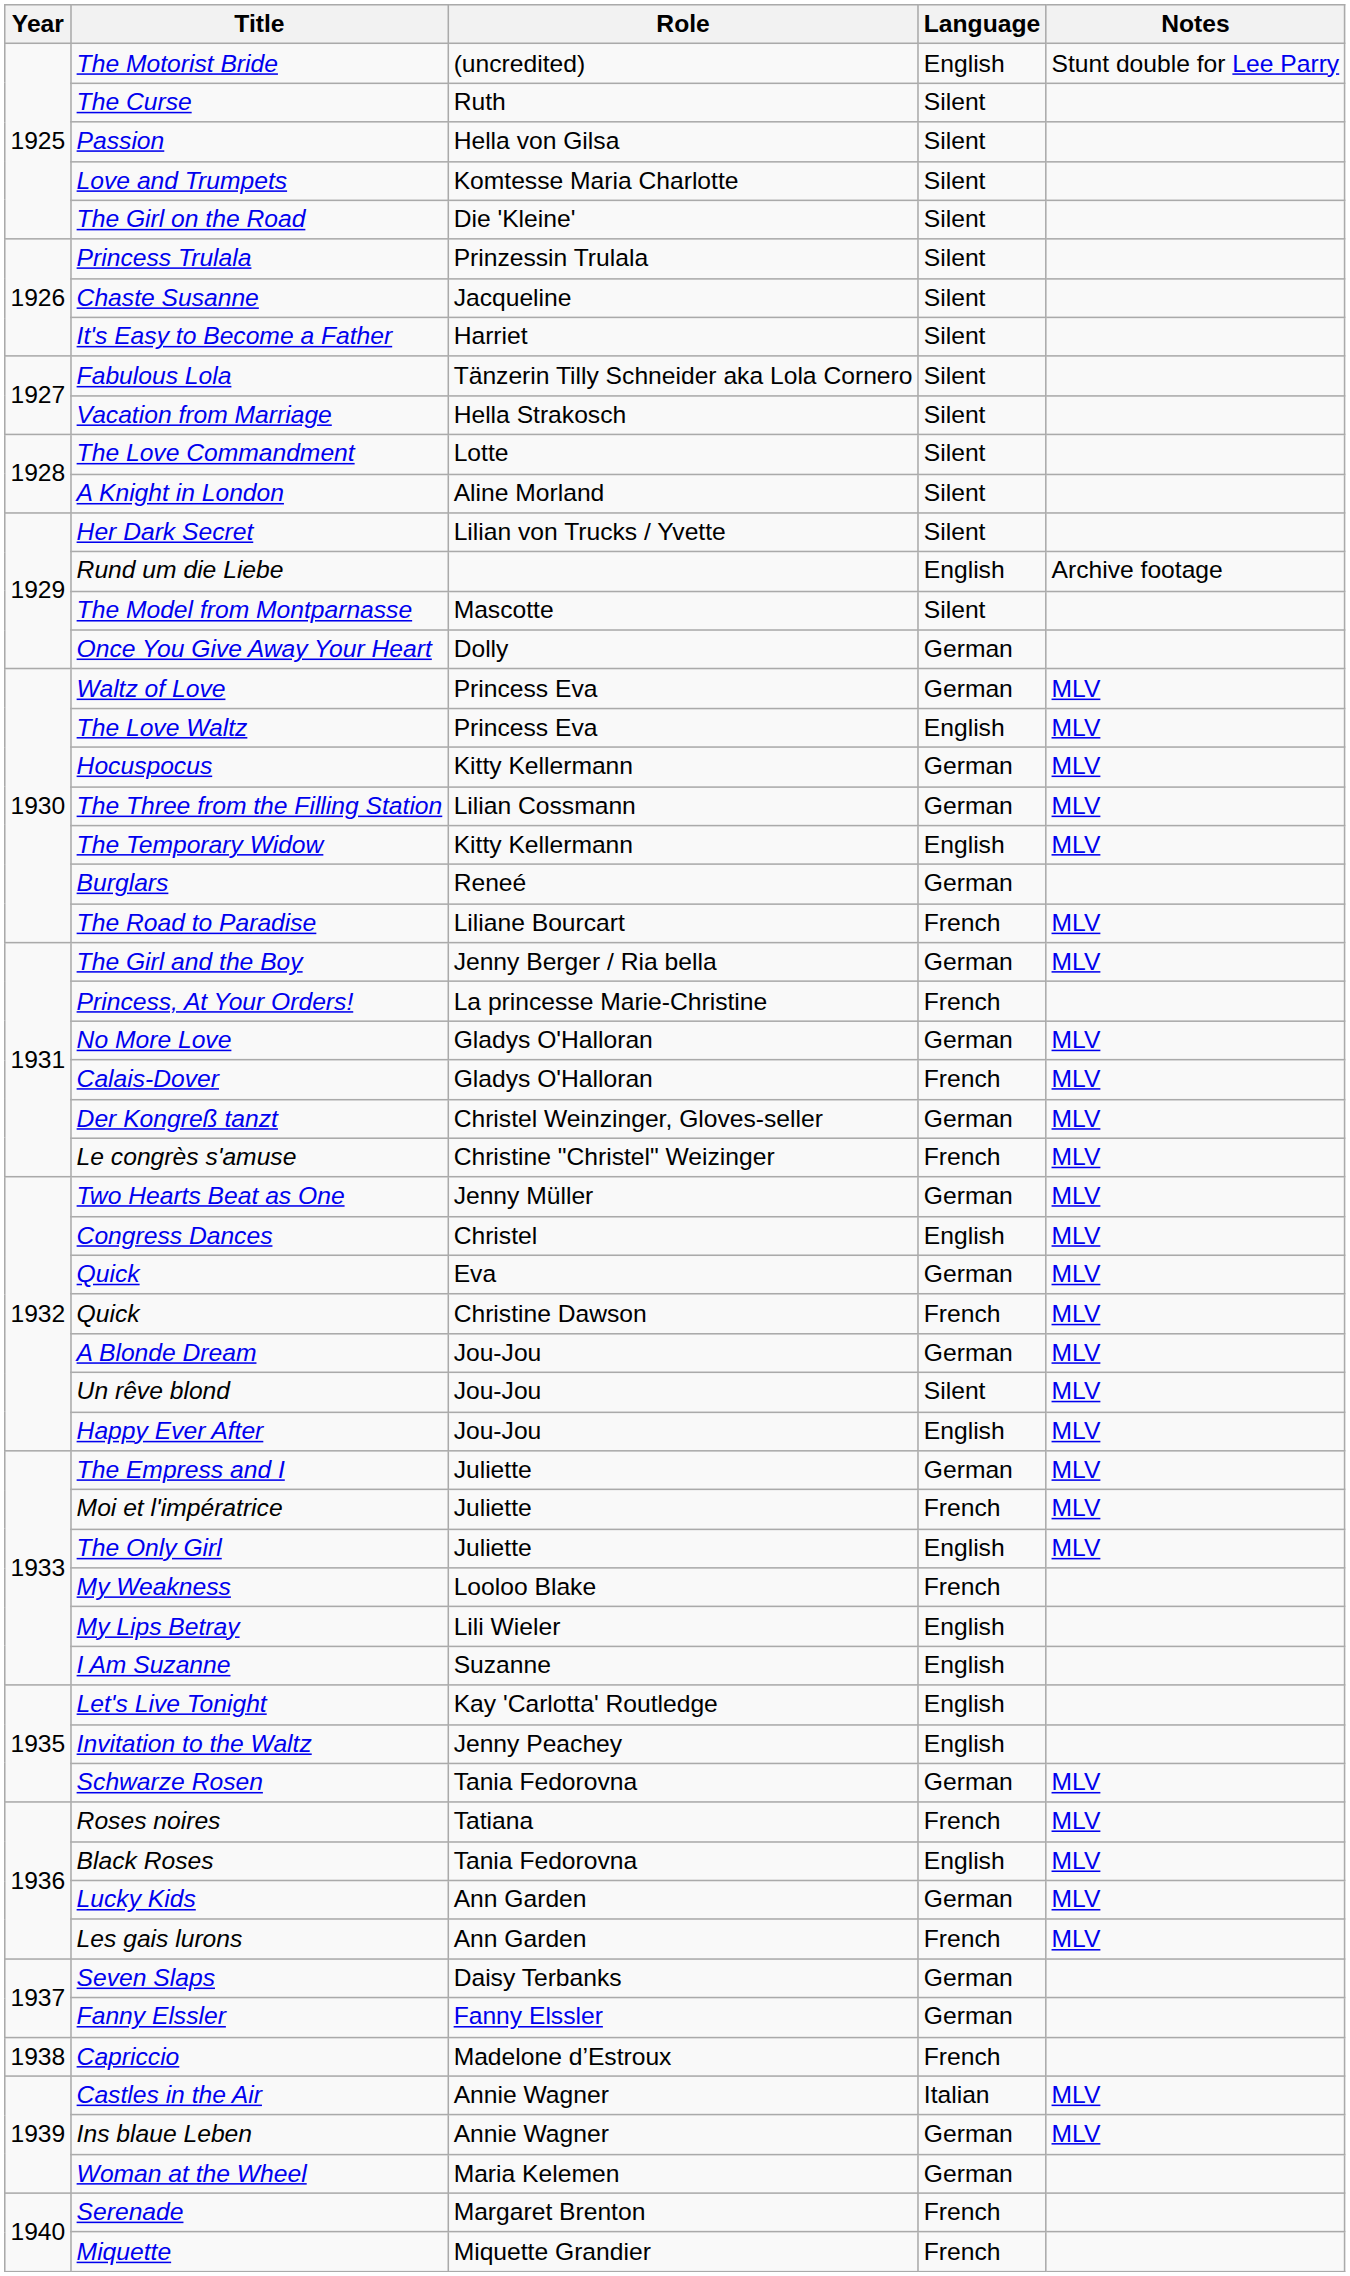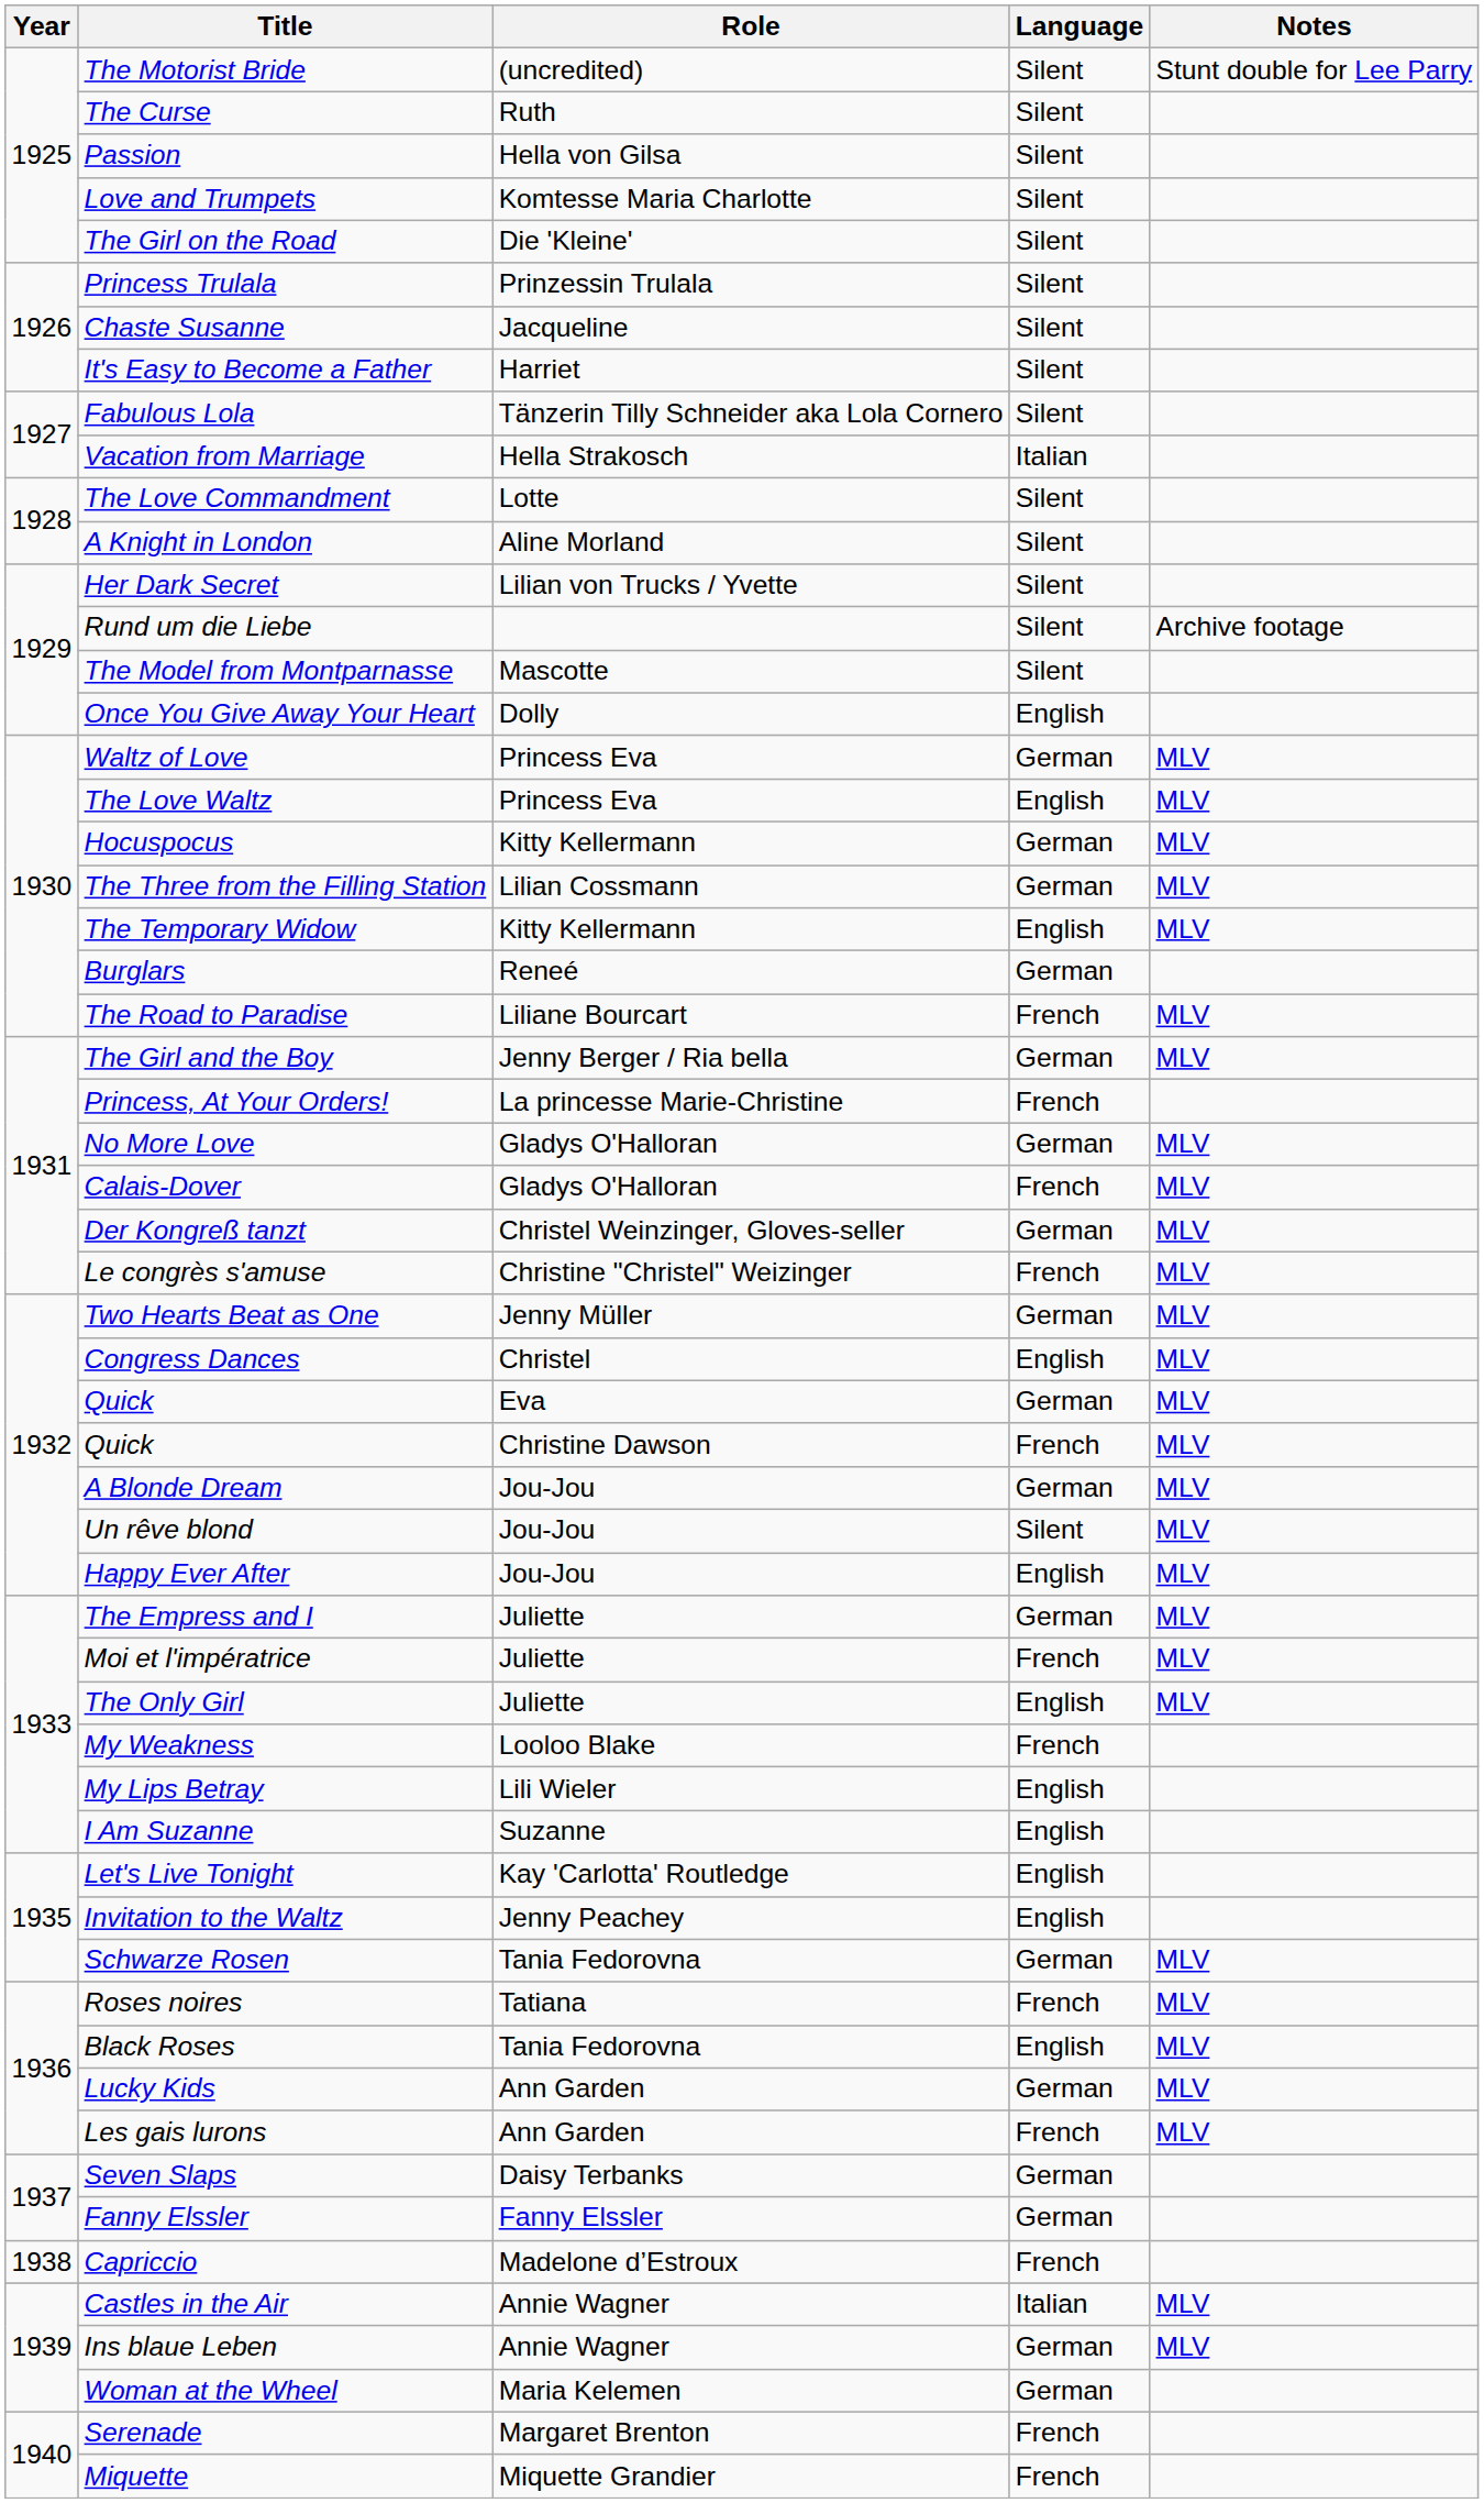The Motorist Bride | Language: English -> Silent
Vacation from Marriage | Language: Silent -> Italian
Rund um die Liebe | Language: English -> Silent
Once You Give Away Your Heart | Language: German -> English
